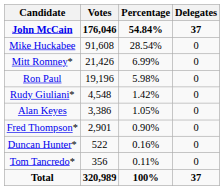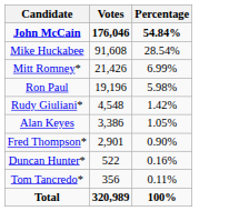- column: Delegates | 37 | 0 | 0 | 0 | 0 | 0 | 0 | 0 | 0 | 37
